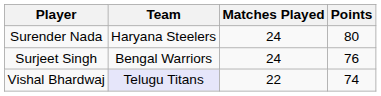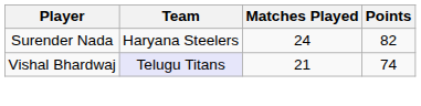Surender Nada | Points: 80 -> 82
- row: Surjeet Singh | Bengal Warriors | 24 | 76
Vishal Bhardwaj | Matches Played: 22 -> 21
